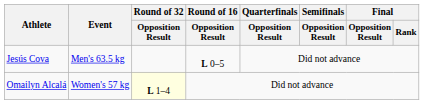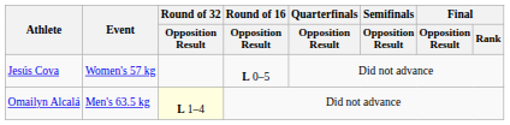Jesús Cova | Event: Men's 63.5 kg -> Women's 57 kg
Omailyn Alcalá | Event: Women's 57 kg -> Men's 63.5 kg
